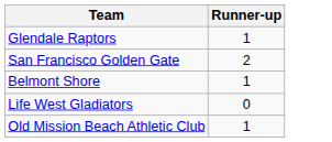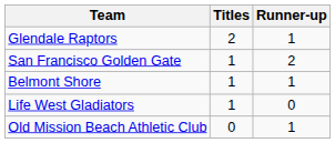+ column: Titles | 2 | 1 | 1 | 1 | 0
